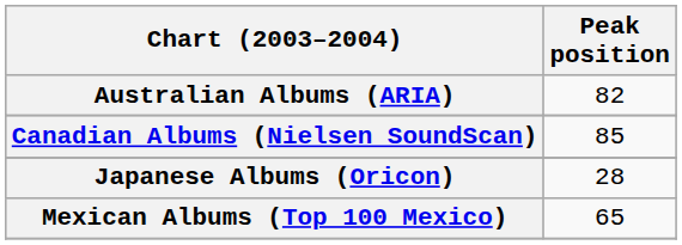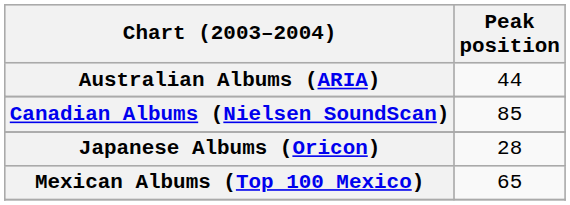Australian Albums (ARIA) | Peak position: 82 -> 44
